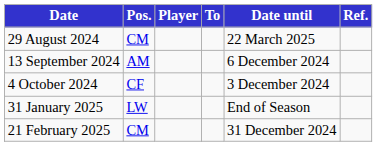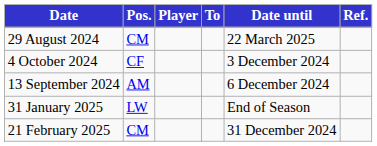rows swapped: 13 September 2024 <-> 4 October 2024
